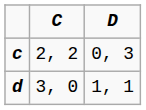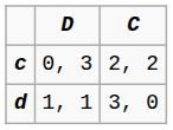columns swapped: C <-> D
